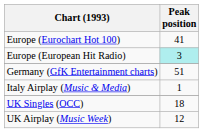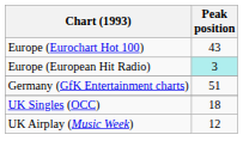Europe (Eurochart Hot 100) | Peak position: 41 -> 43
- row: Italy Airplay (Music & Media) | 1
